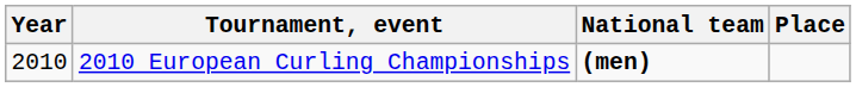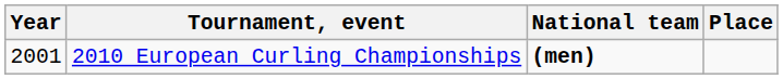2010 European Curling Championships | Year: 2010 -> 2001
